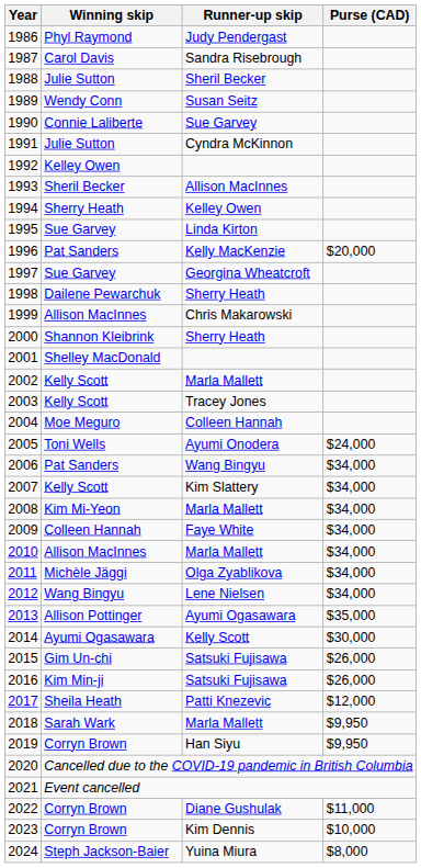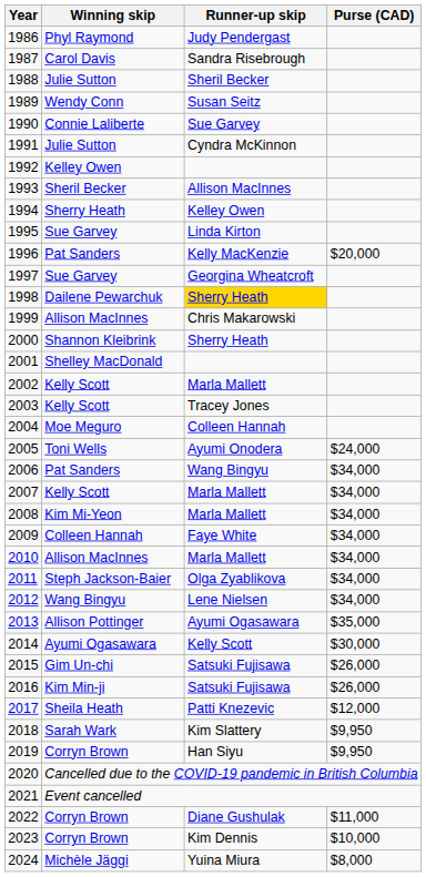1998 | Runner-up skip: no background -> gold background
2007 | Runner-up skip: Kim Slattery -> Marla Mallett
2011 | Winning skip: Michèle Jäggi -> Steph Jackson-Baier
2018 | Runner-up skip: Marla Mallett -> Kim Slattery
2024 | Winning skip: Steph Jackson-Baier -> Michèle Jäggi
